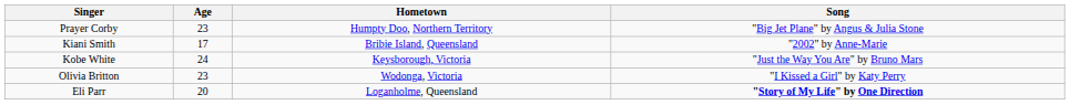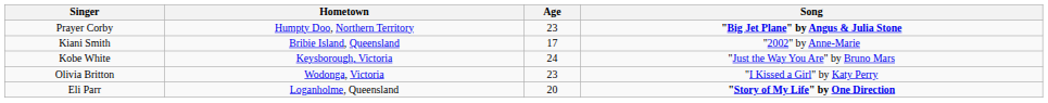columns swapped: Age <-> Hometown
Prayer Corby | Song: normal -> bold
